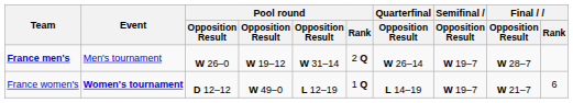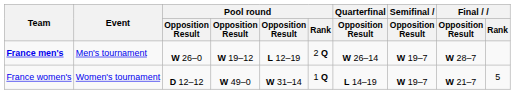France men's | column 5: W 31–14 -> L 12–19
France women's | Event: bold -> normal
France women's | column 5: L 12–19 -> W 31–14
France women's | Final / Rank: 6 -> 5
